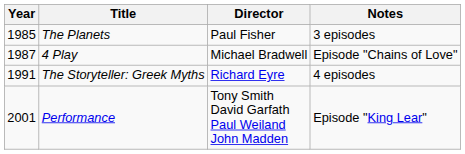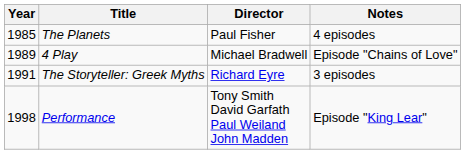The Planets | Notes: 3 episodes -> 4 episodes
4 Play | Year: 1987 -> 1989
The Storyteller: Greek Myths | Notes: 4 episodes -> 3 episodes
Performance | Year: 2001 -> 1998
